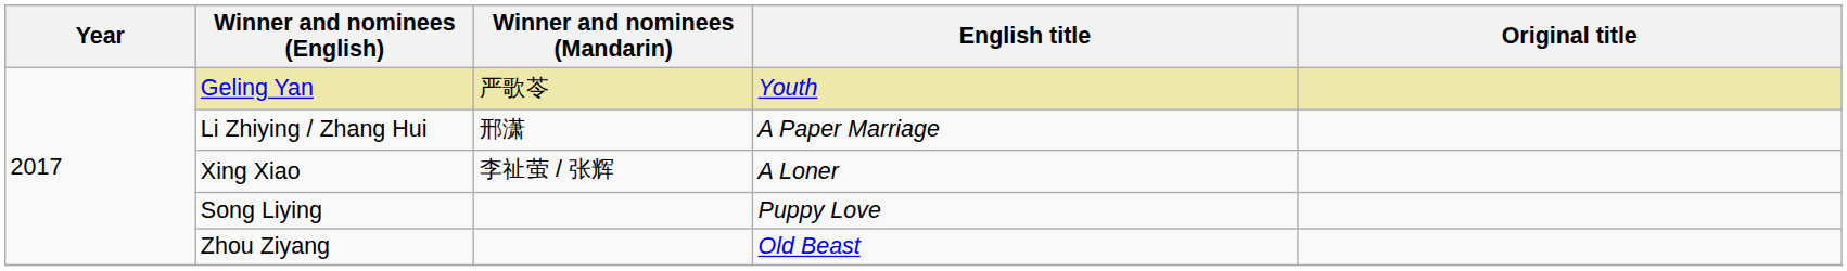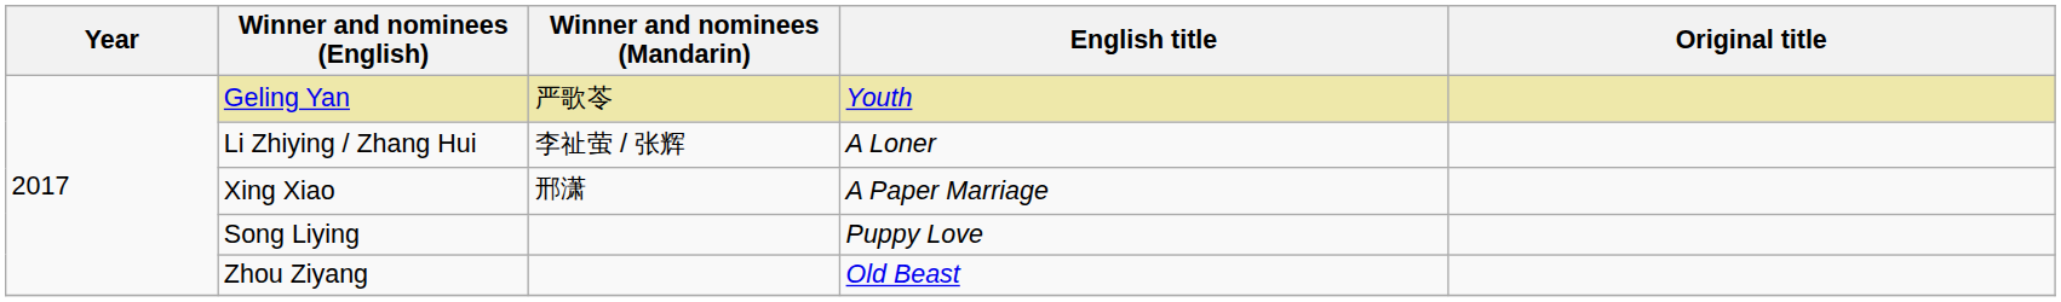Li Zhiying / Zhang Hui | Winner and nominees (Mandarin): 邢潇 -> 李祉萤 / 张辉
Li Zhiying / Zhang Hui | English title: A Paper Marriage -> A Loner
Xing Xiao | Winner and nominees (Mandarin): 李祉萤 / 张辉 -> 邢潇
Xing Xiao | English title: A Loner -> A Paper Marriage
